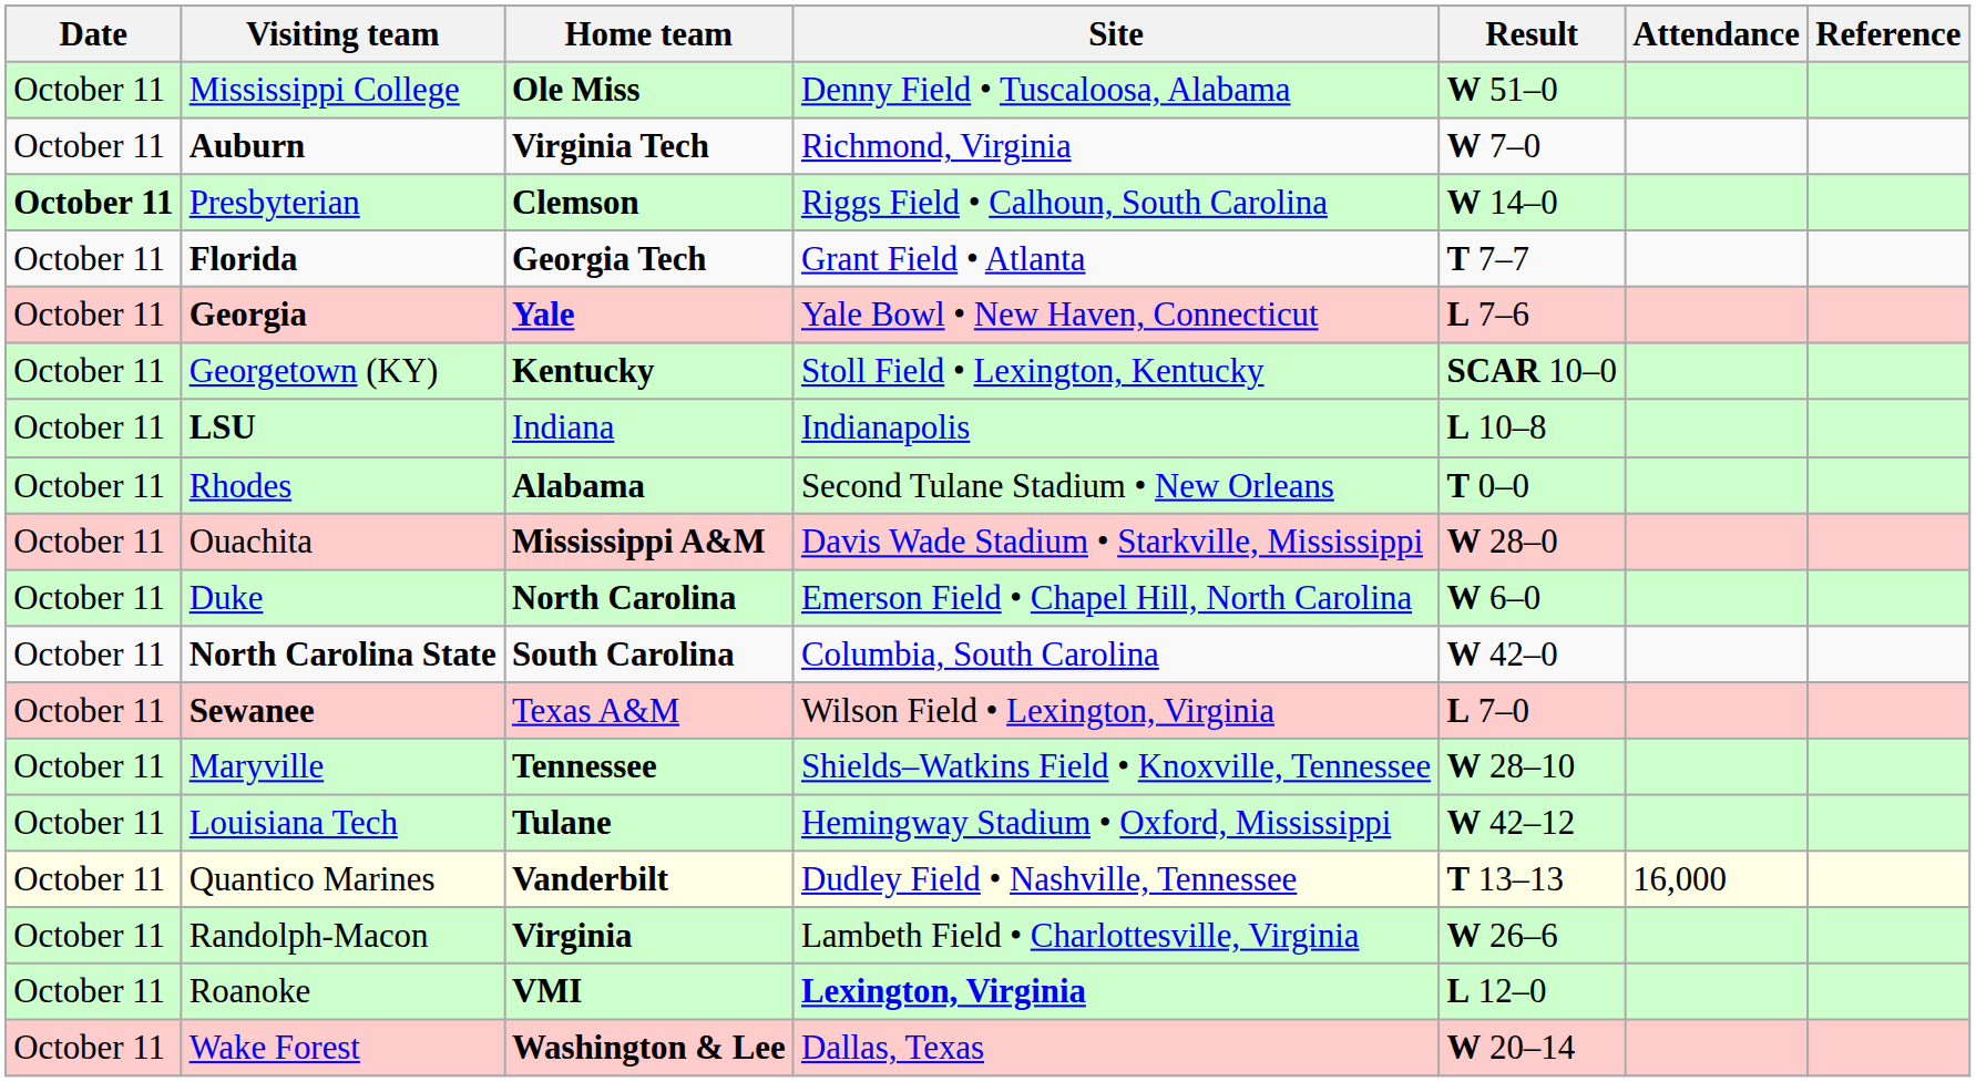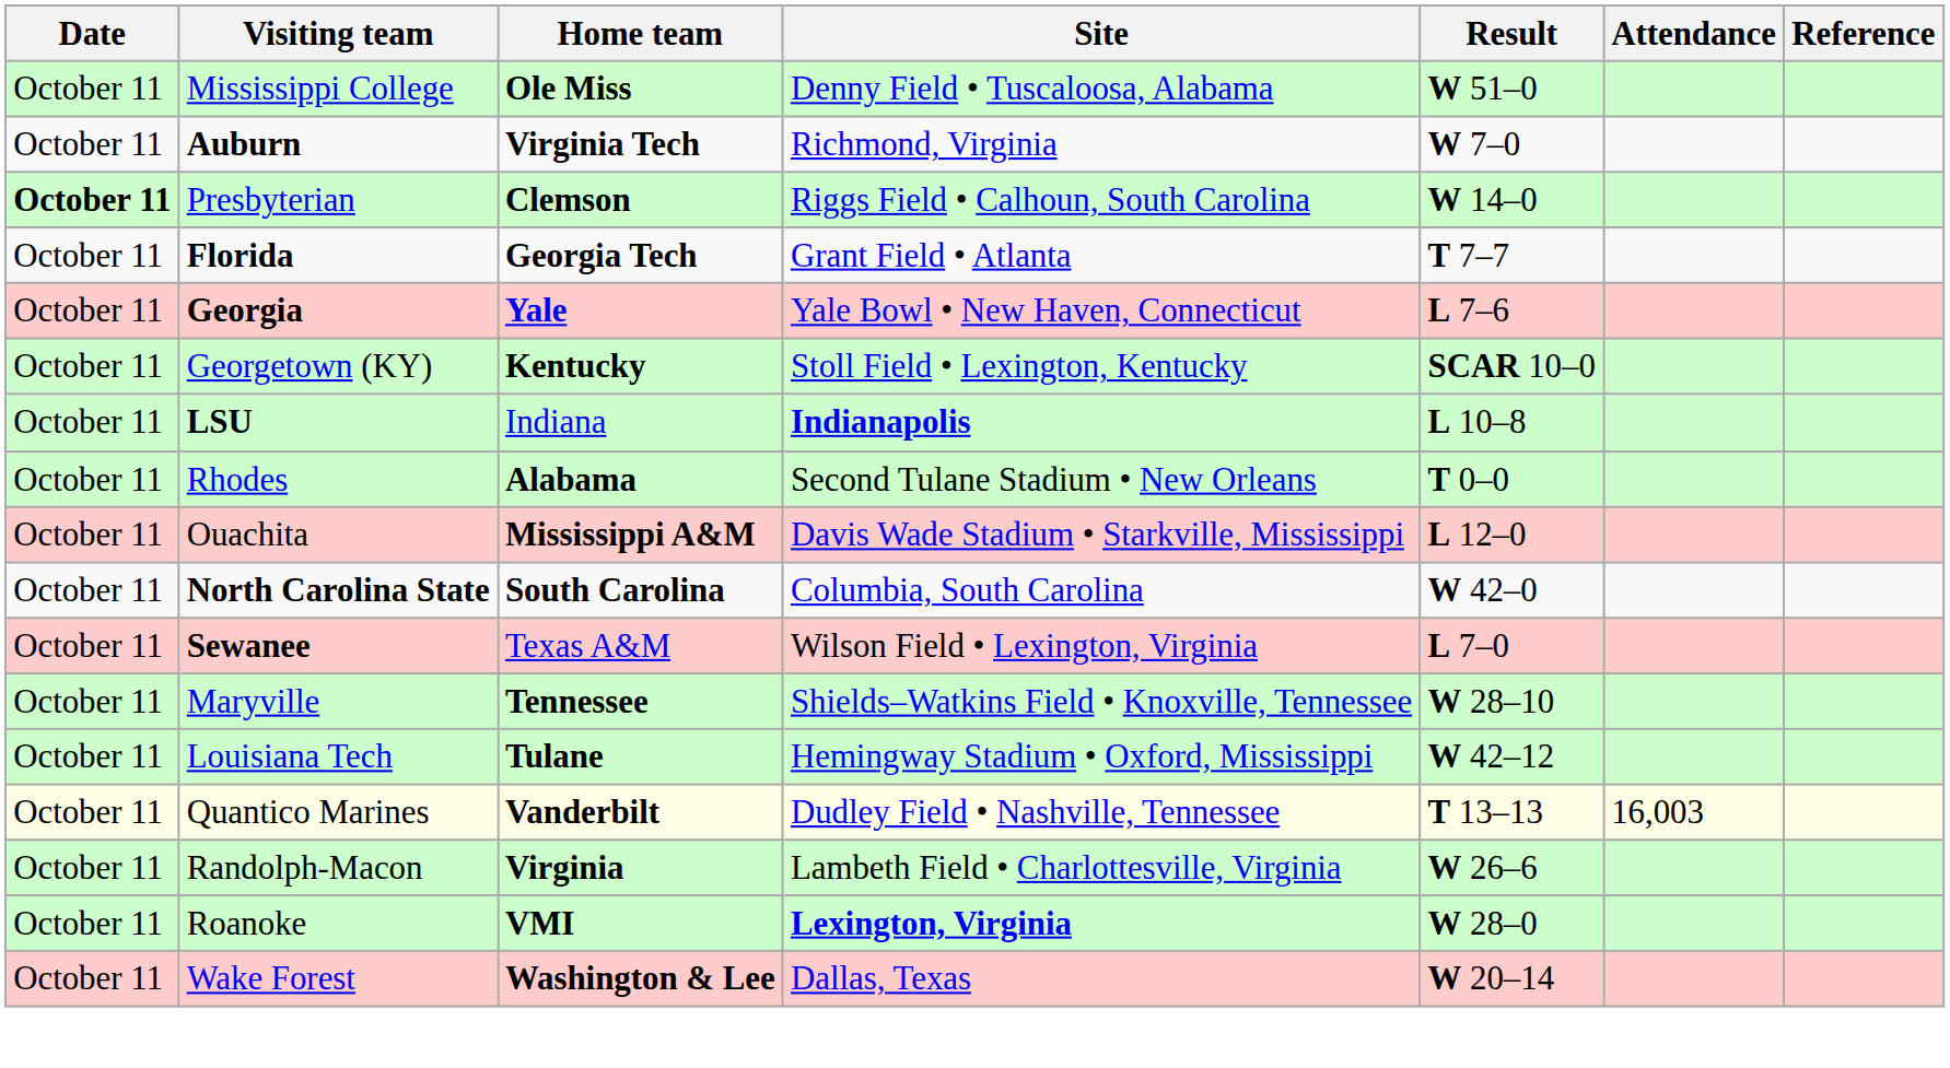LSU | Site: normal -> bold
Ouachita | Result: W 28–0 -> L 12–0
- row: October 11 | Duke | North Carolina | Emerson Field • Chapel Hill, North Carolina | W 6–0
Quantico Marines | Attendance: 16,000 -> 16,003
Roanoke | Result: L 12–0 -> W 28–0
